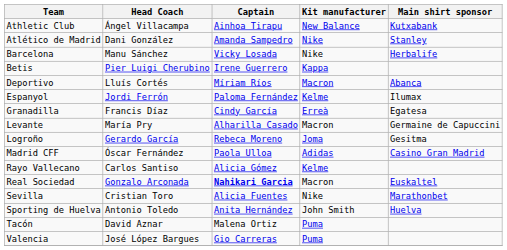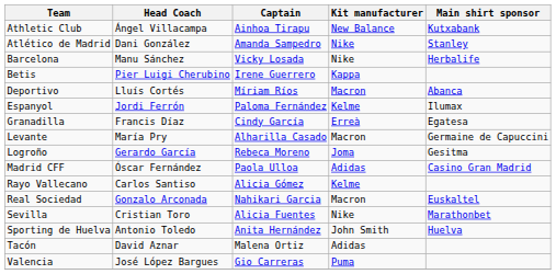Real Sociedad | Captain: bold -> normal
Tacón | Kit manufacturer: Puma -> Adidas
